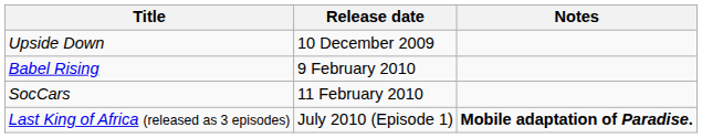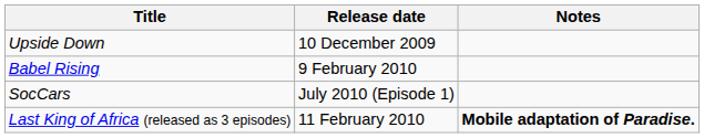SocCars | Release date: 11 February 2010 -> July 2010 (Episode 1)
Last King of Africa (released as 3 episodes) | Release date: July 2010 (Episode 1) -> 11 February 2010
